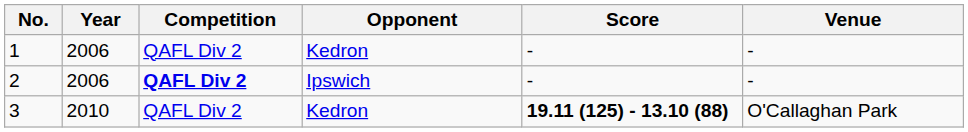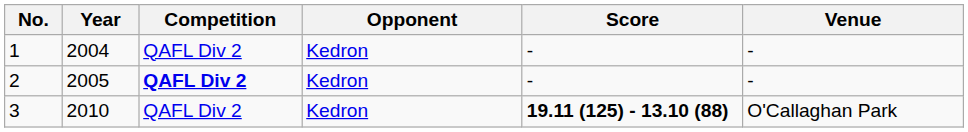1 | Year: 2006 -> 2004
2 | Year: 2006 -> 2005
2 | Opponent: Ipswich -> Kedron
